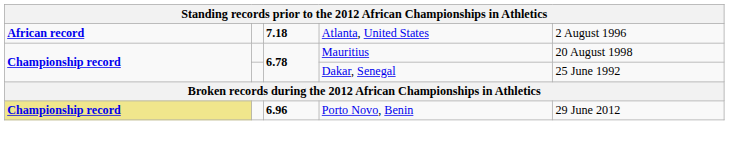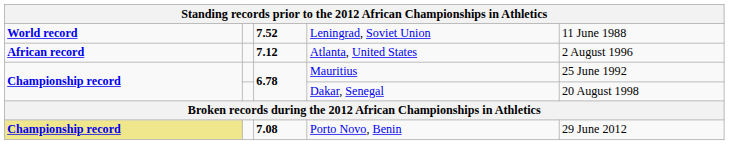+ row: World record | 7.52 | Leningrad, Soviet Union | 11 June 1988
Atlanta, United States | column 3: 7.18 -> 7.12
Mauritius | column 5: 20 August 1998 -> 25 June 1992
Dakar, Senegal | column 5: 25 June 1992 -> 20 August 1998
Porto Novo, Benin | column 3: 6.96 -> 7.08
